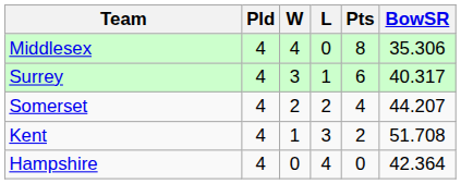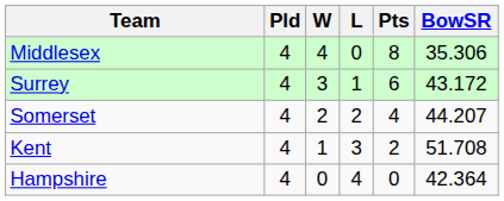Surrey | BowSR: 40.317 -> 43.172
